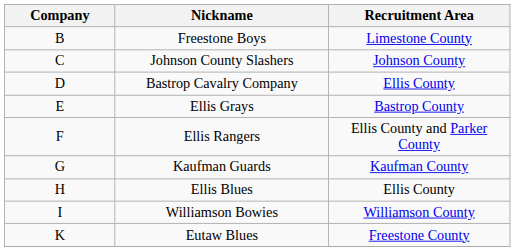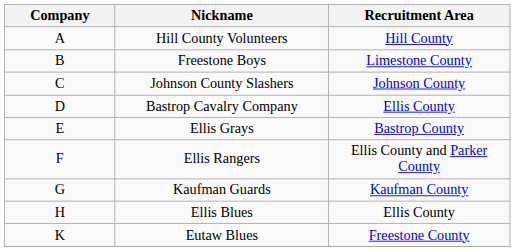+ row: A | Hill County Volunteers | Hill County
- row: I | Williamson Bowies | Williamson County
